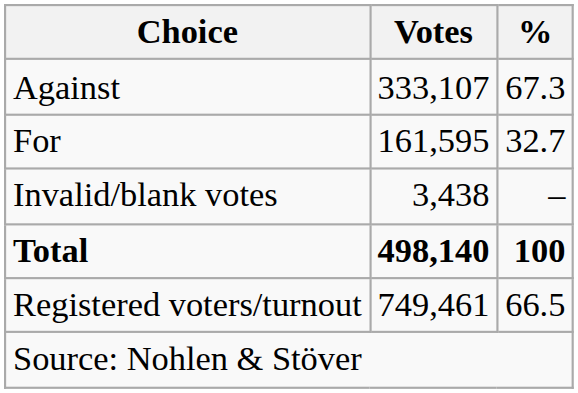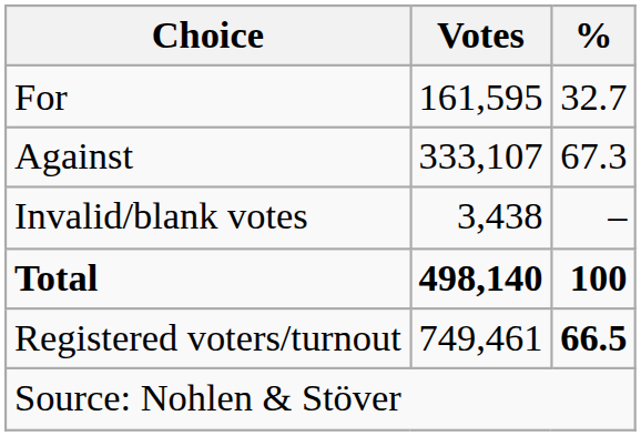rows swapped: For <-> Against
Registered voters/turnout | %: normal -> bold
